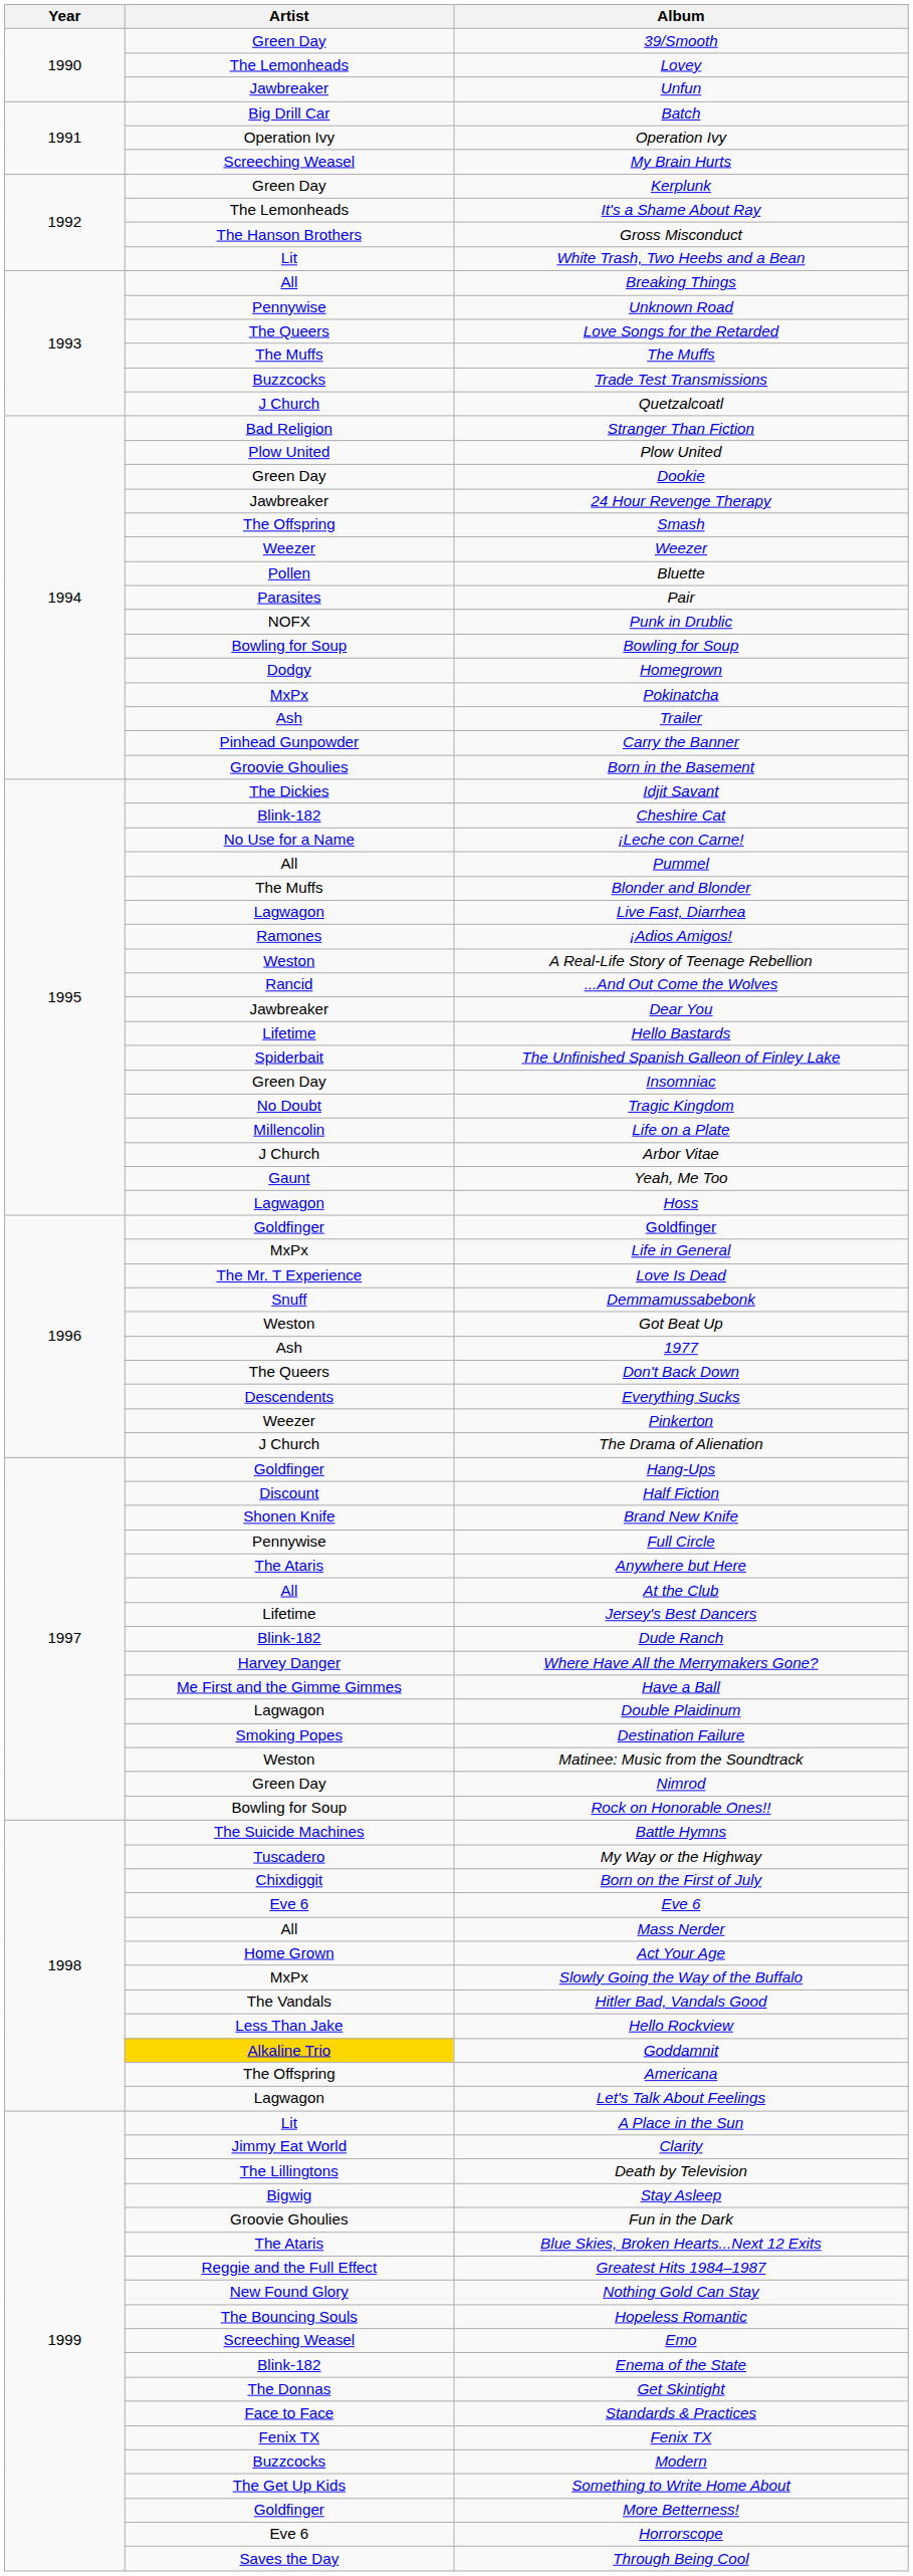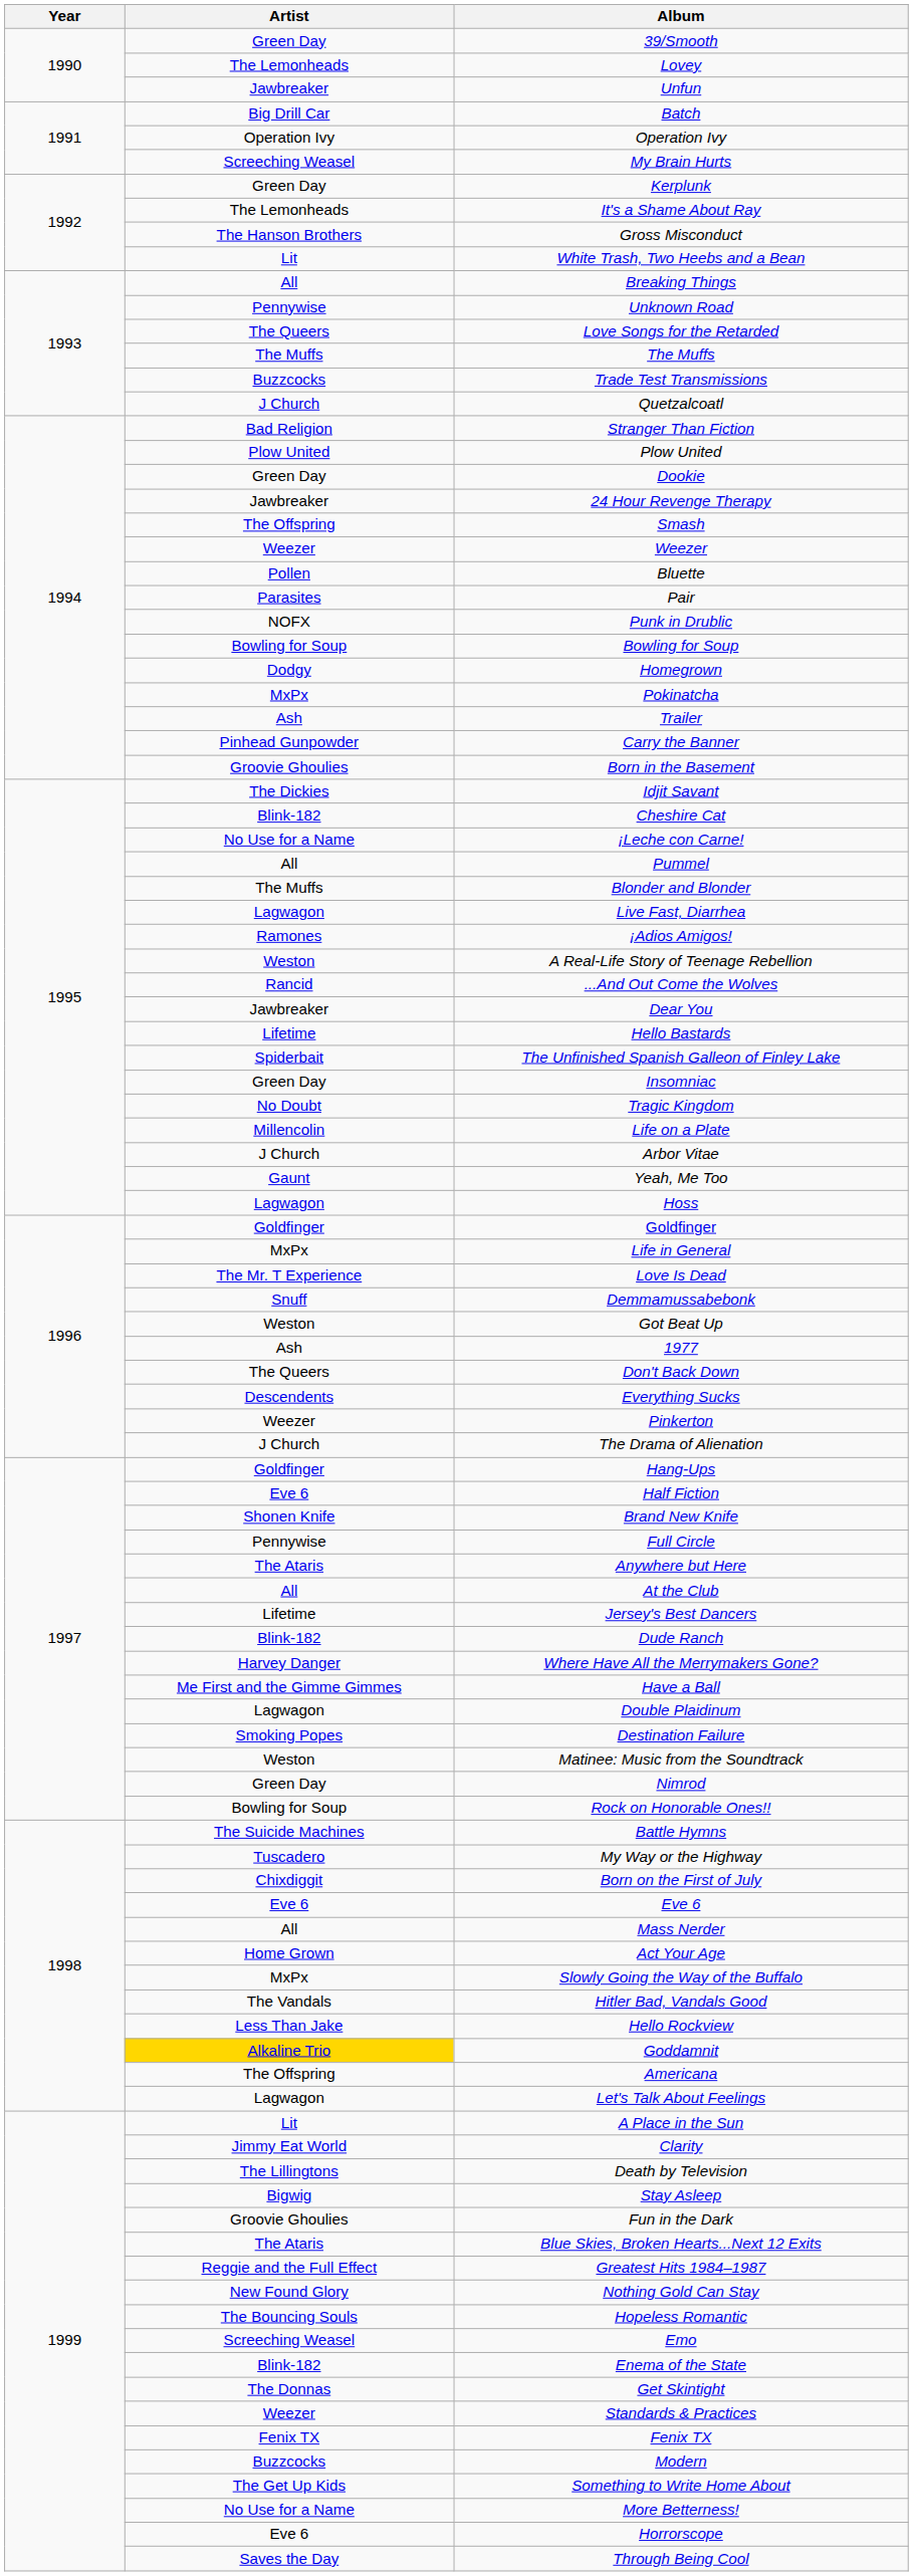Half Fiction | Artist: Discount -> Eve 6
Standards & Practices | Artist: Face to Face -> Weezer
More Betterness! | Artist: Goldfinger -> No Use for a Name
